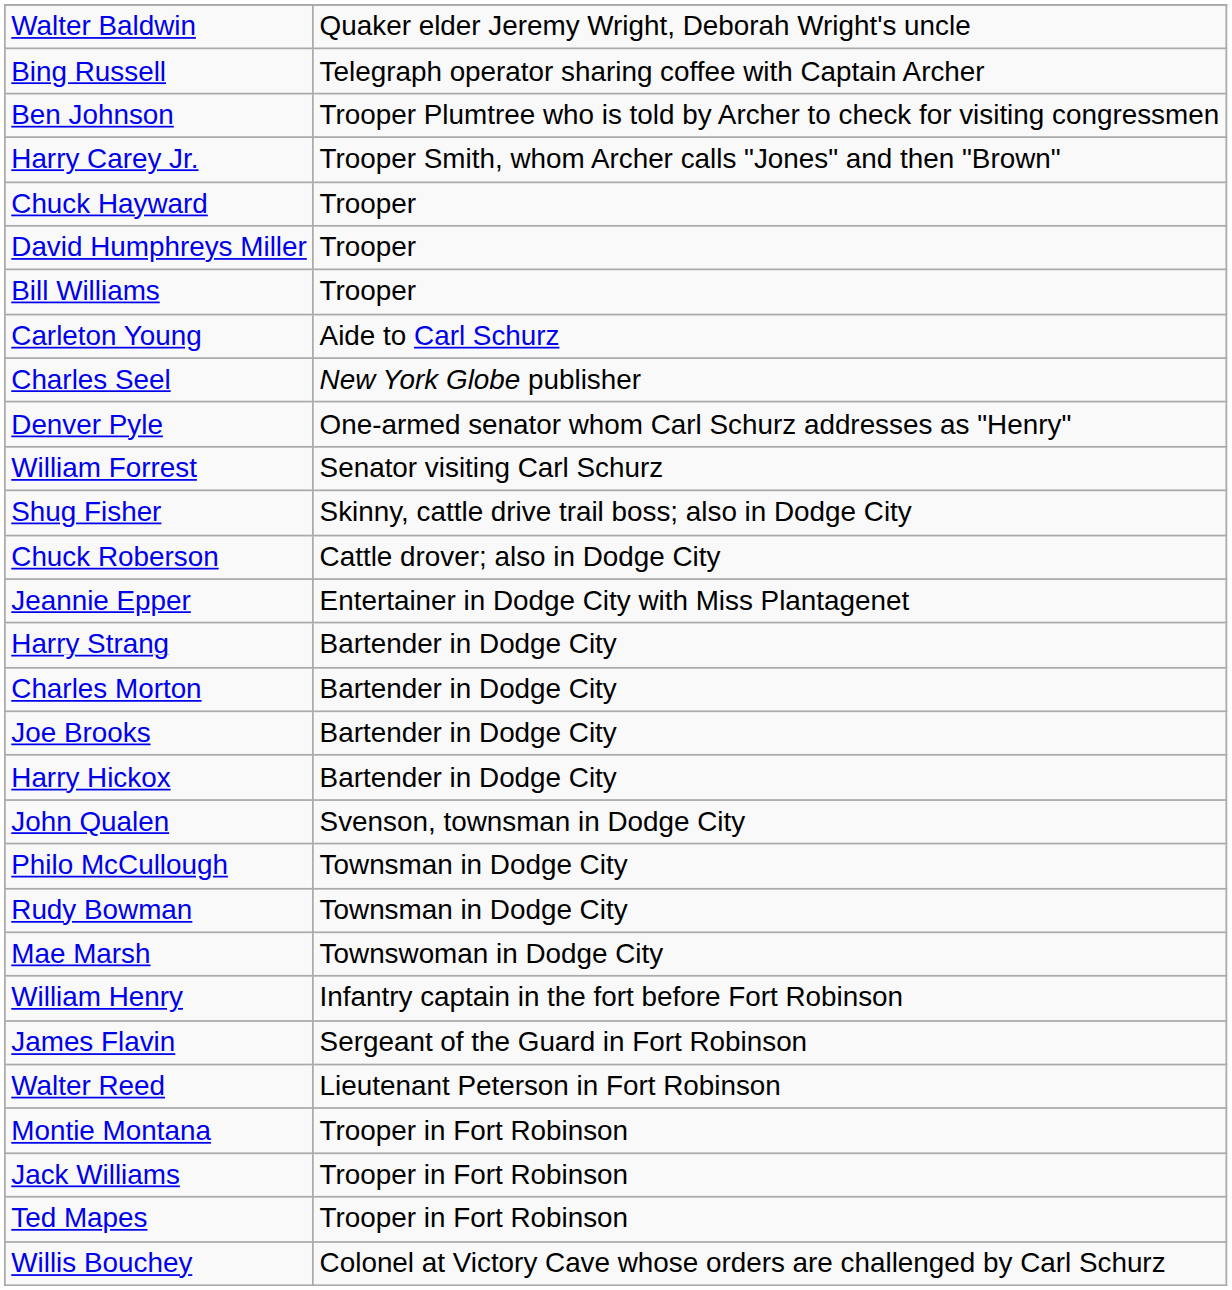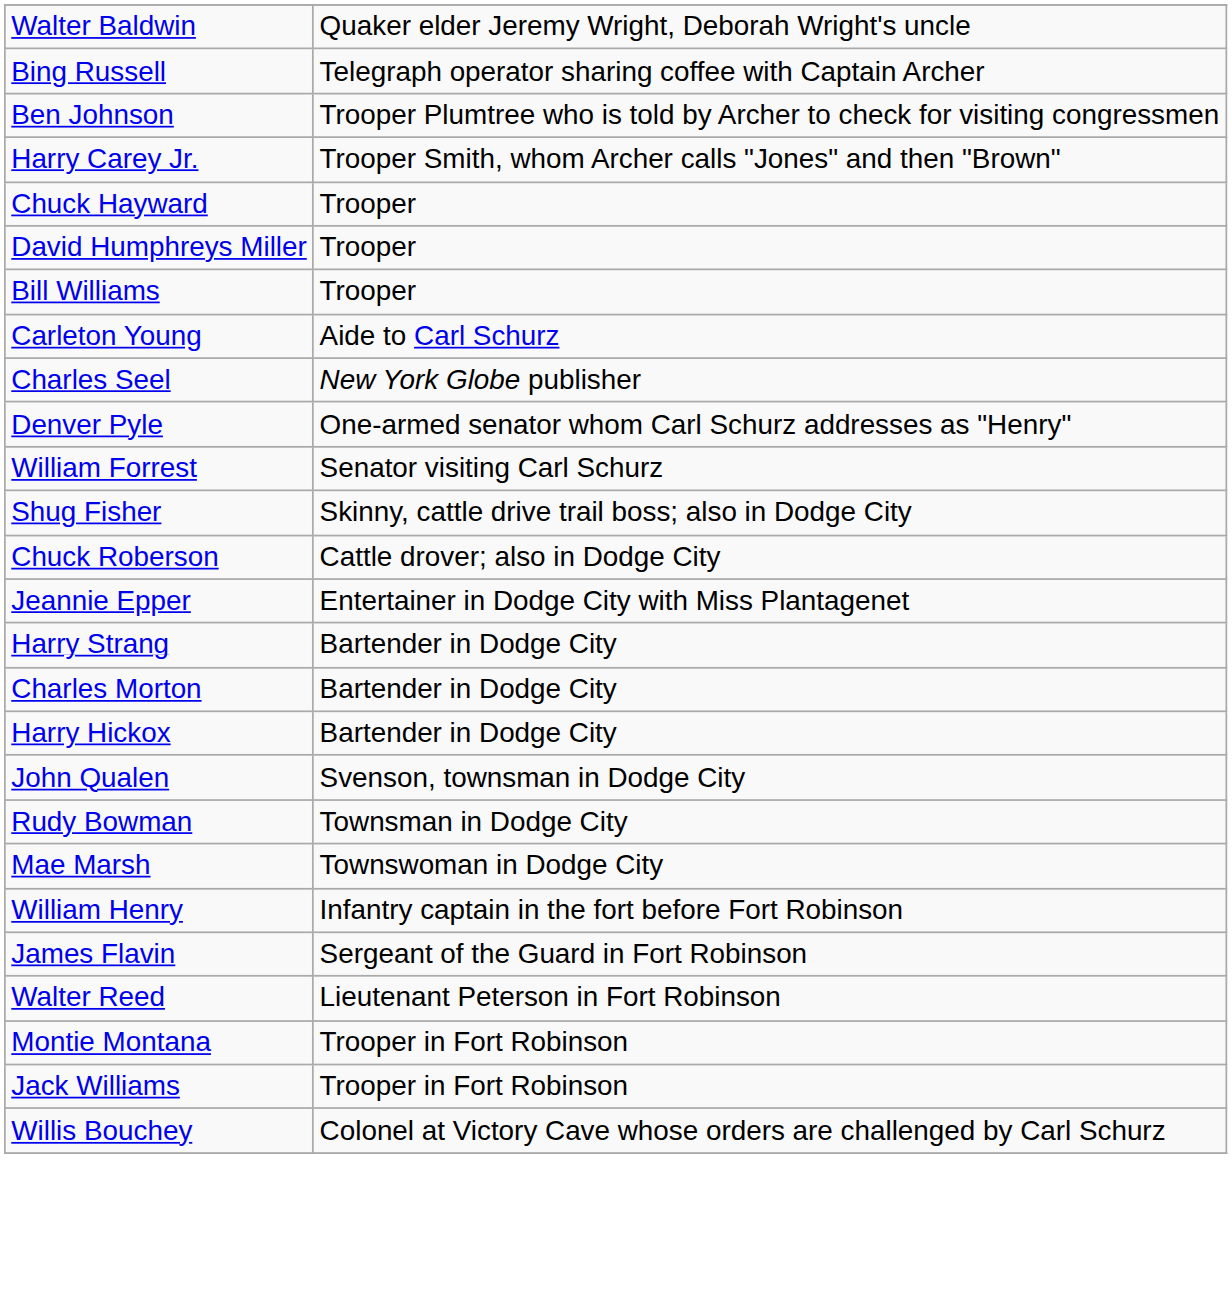- row: Joe Brooks | Bartender in Dodge City
- row: Philo McCullough | Townsman in Dodge City
- row: Ted Mapes | Trooper in Fort Robinson
